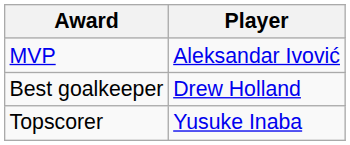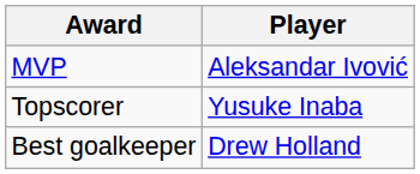rows swapped: Best goalkeeper <-> Topscorer
